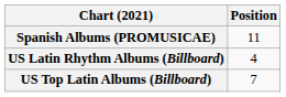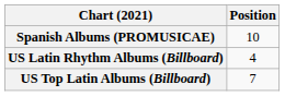Spanish Albums (PROMUSICAE) | Position: 11 -> 10
